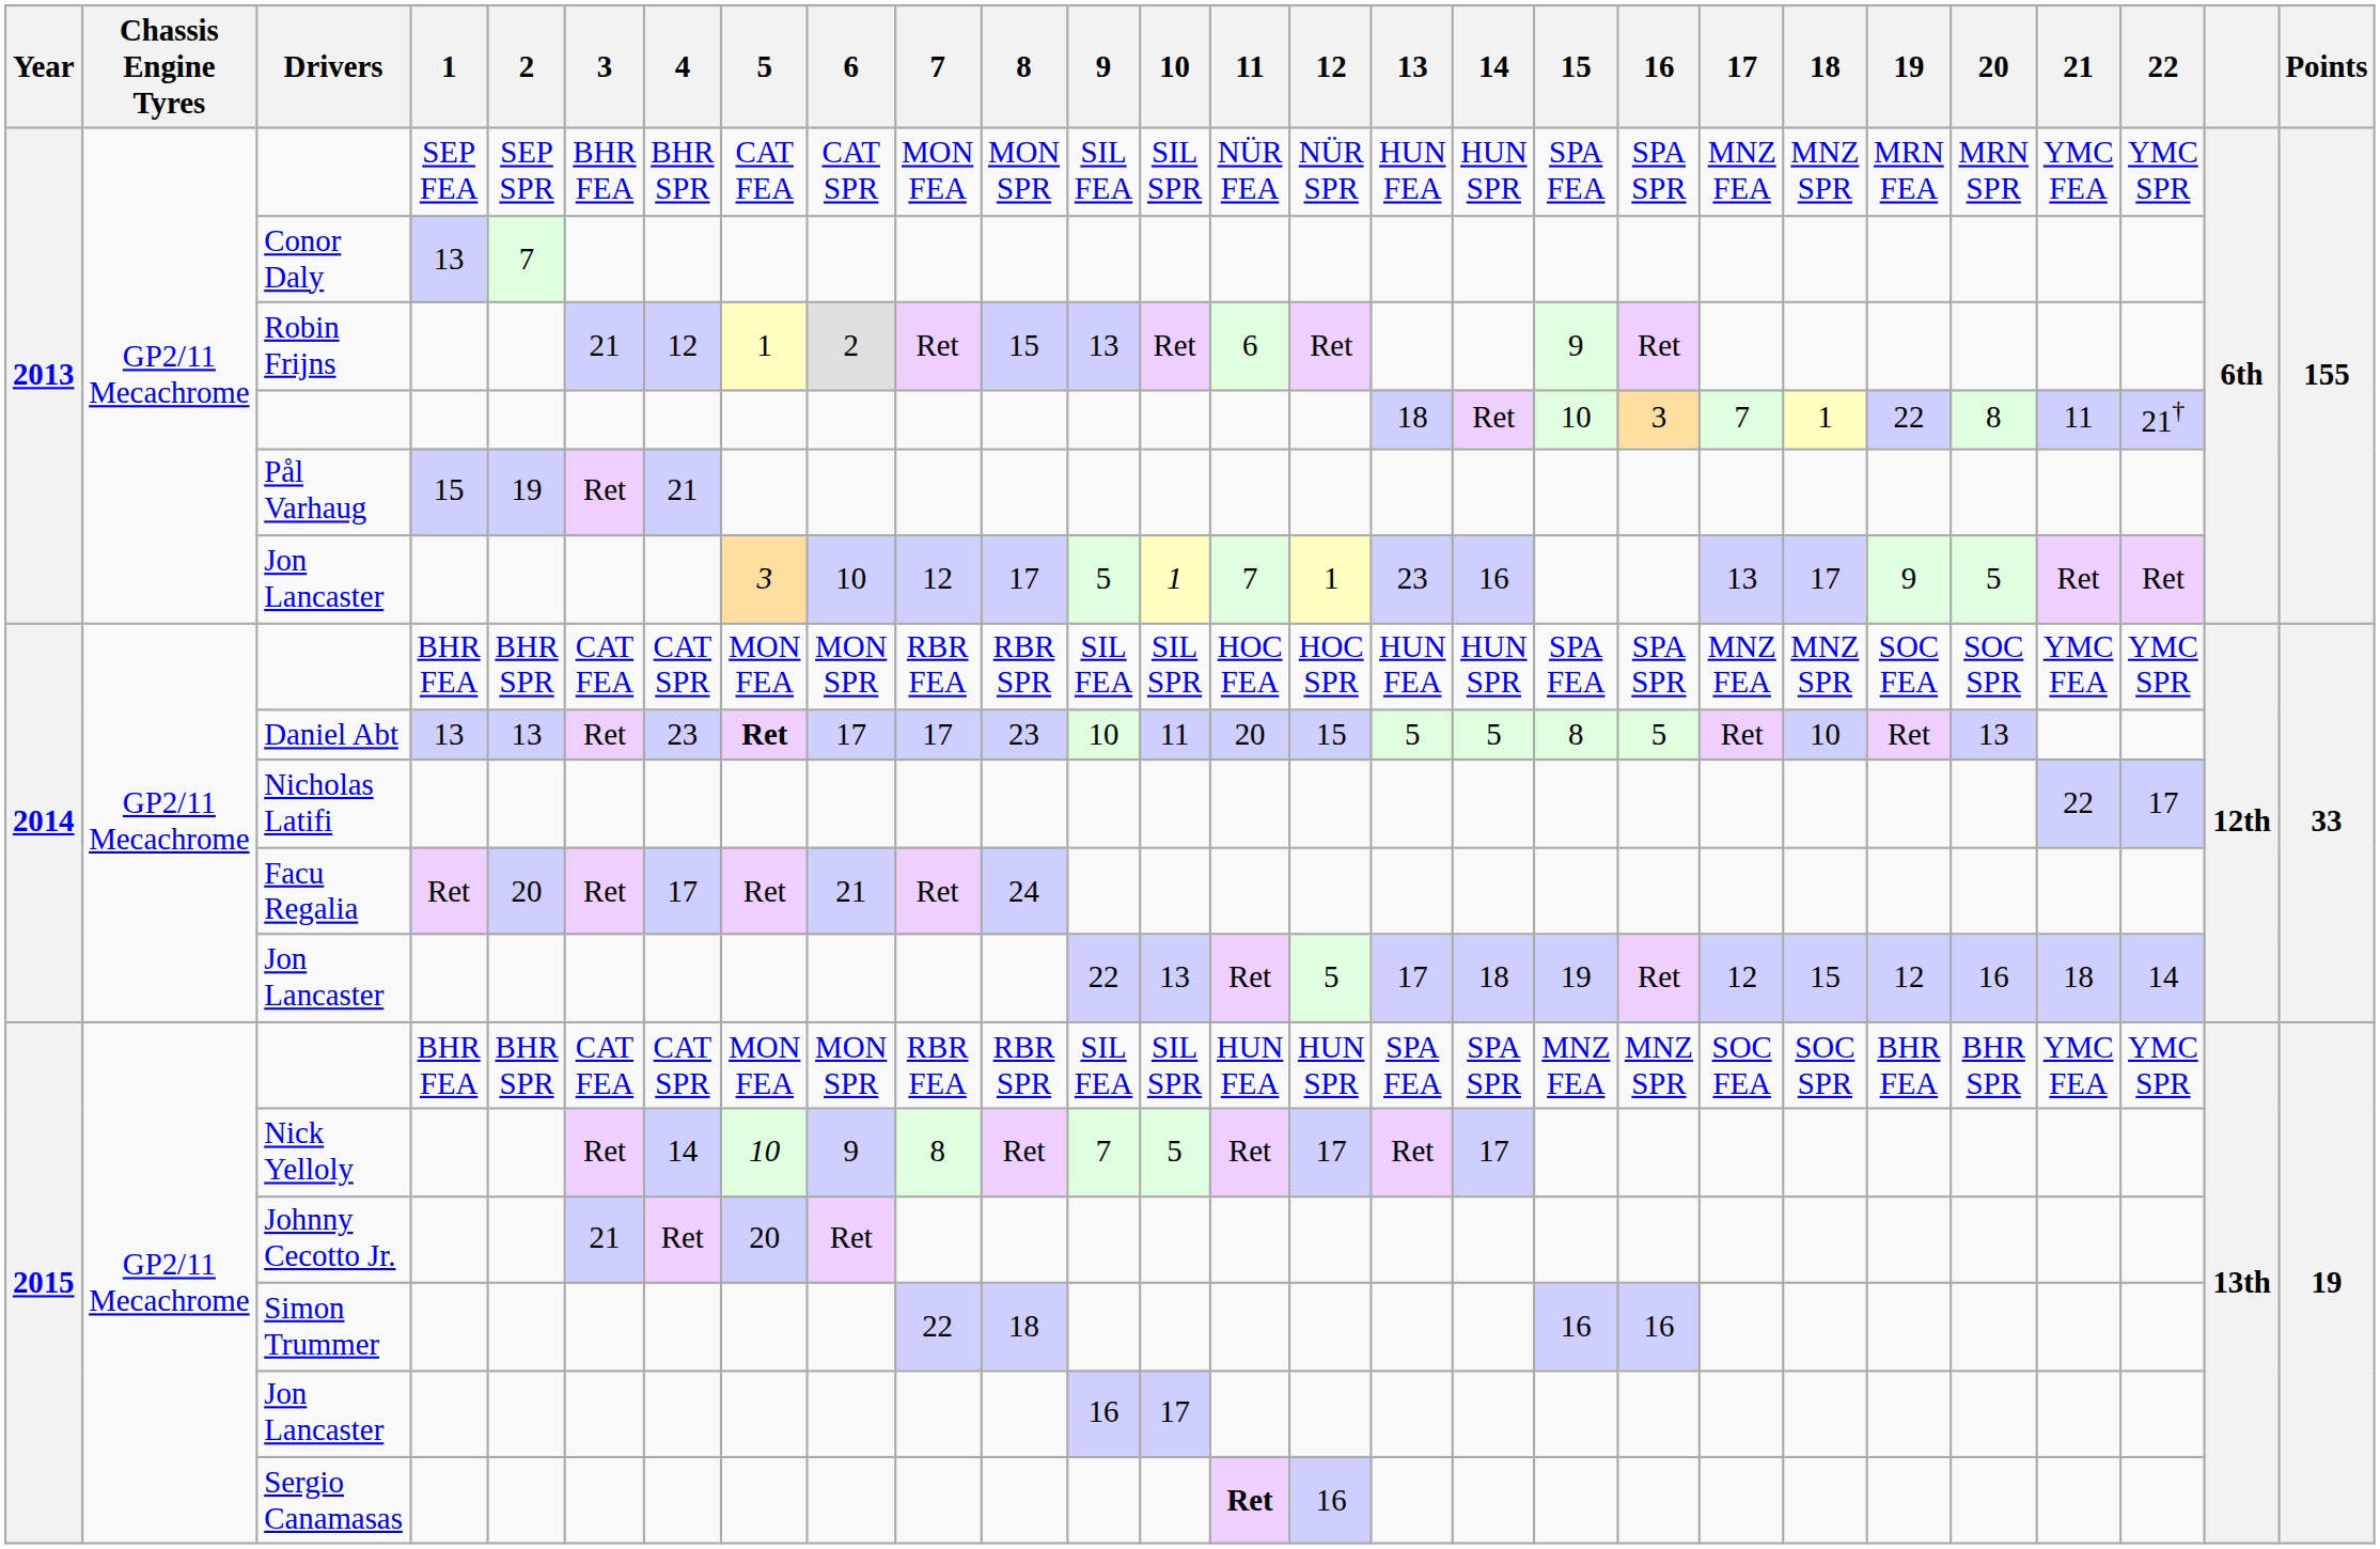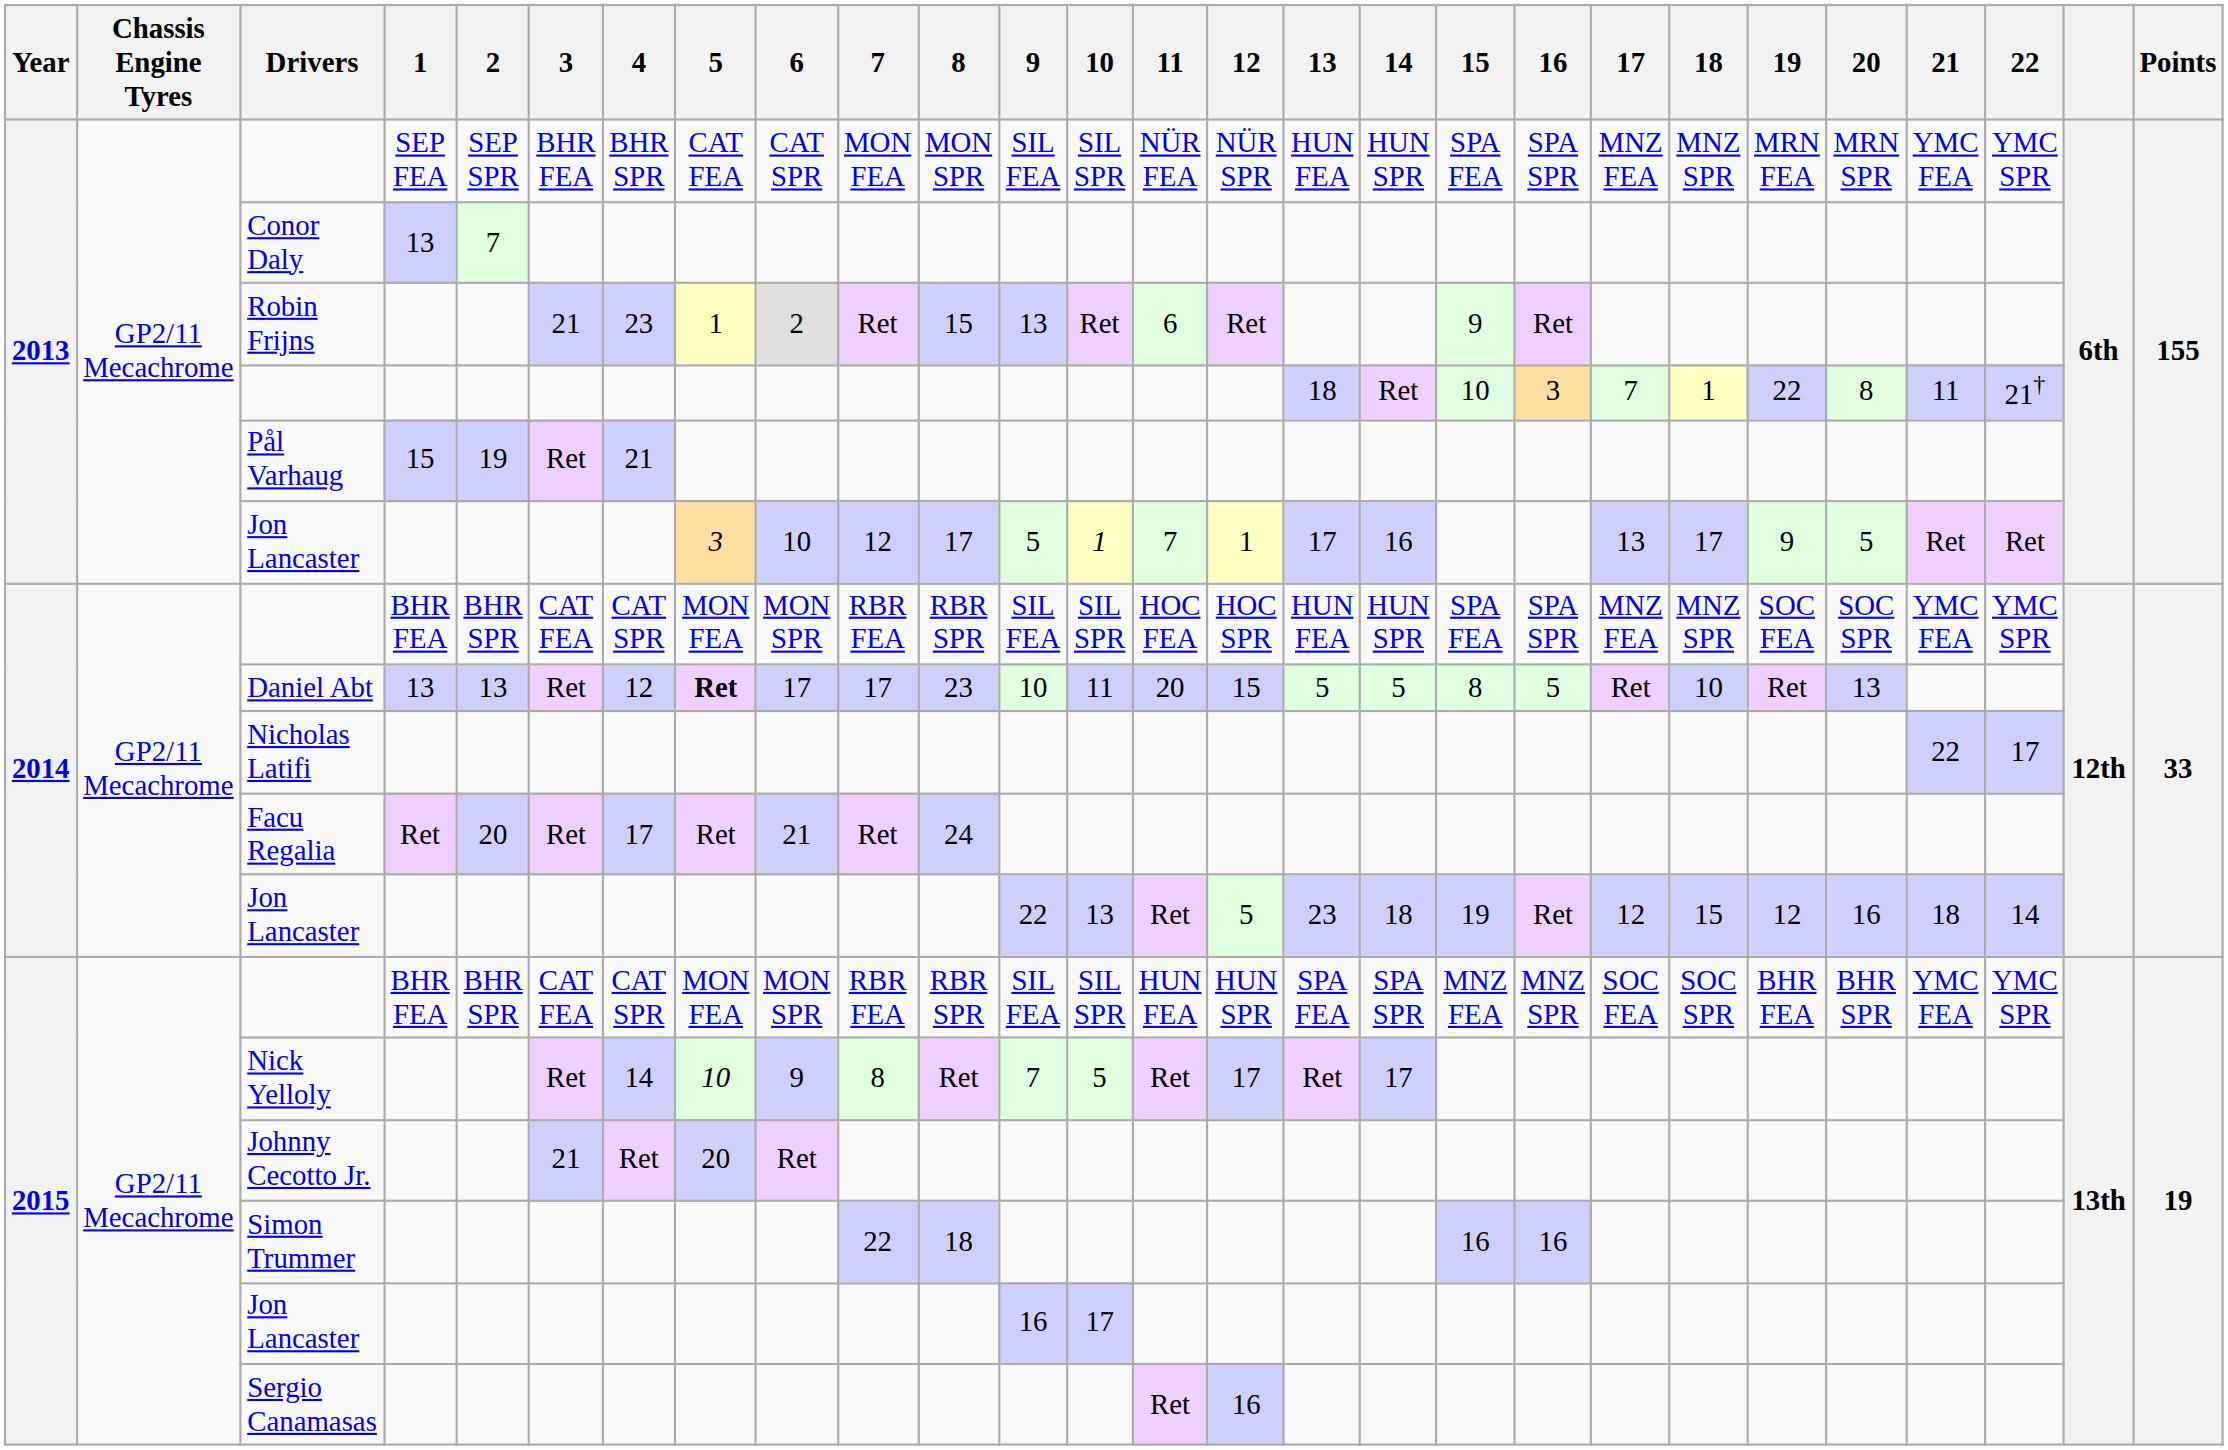Robin Frijns | 4: 12 -> 23
2013 / Jon Lancaster | 13: 23 -> 17
Daniel Abt | 4: 23 -> 12
2014 / Jon Lancaster | 13: 17 -> 23
Sergio Canamasas | 11: bold -> normal
